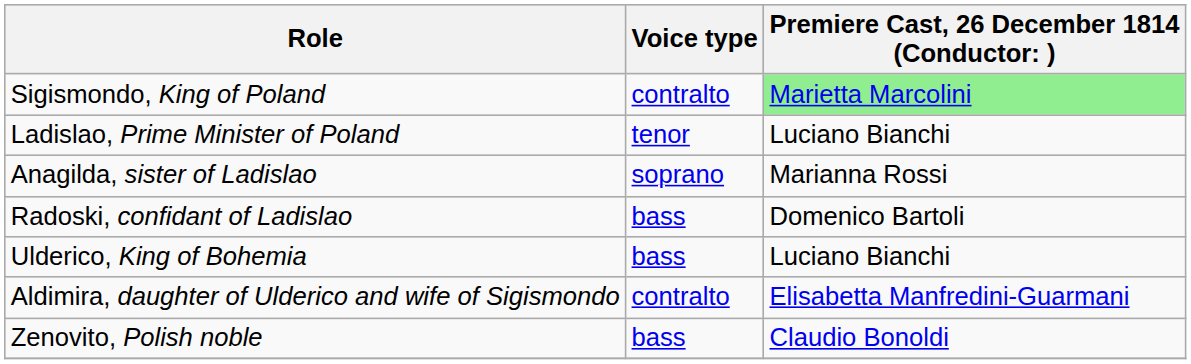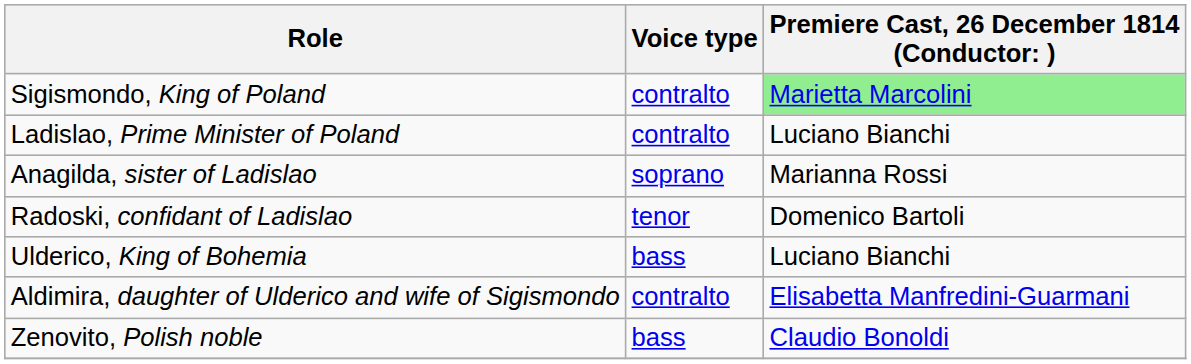Ladislao, Prime Minister of Poland | Voice type: tenor -> contralto
Radoski, confidant of Ladislao | Voice type: bass -> tenor
